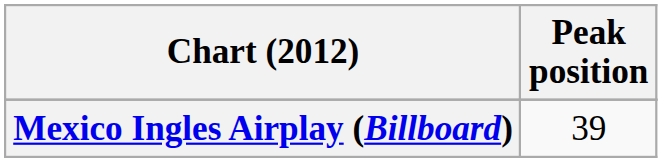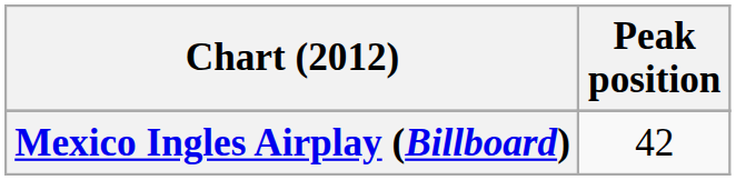Mexico Ingles Airplay (Billboard) | Peak position: 39 -> 42
